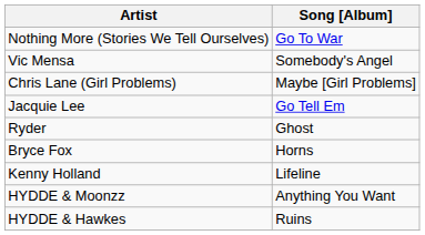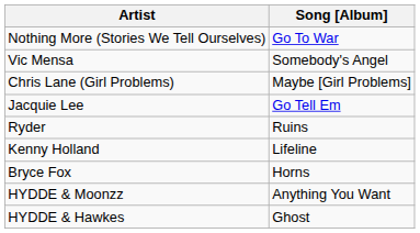Ryder | Song [Album]: Ghost -> Ruins
rows swapped: Bryce Fox <-> Kenny Holland
HYDDE & Hawkes | Song [Album]: Ruins -> Ghost
